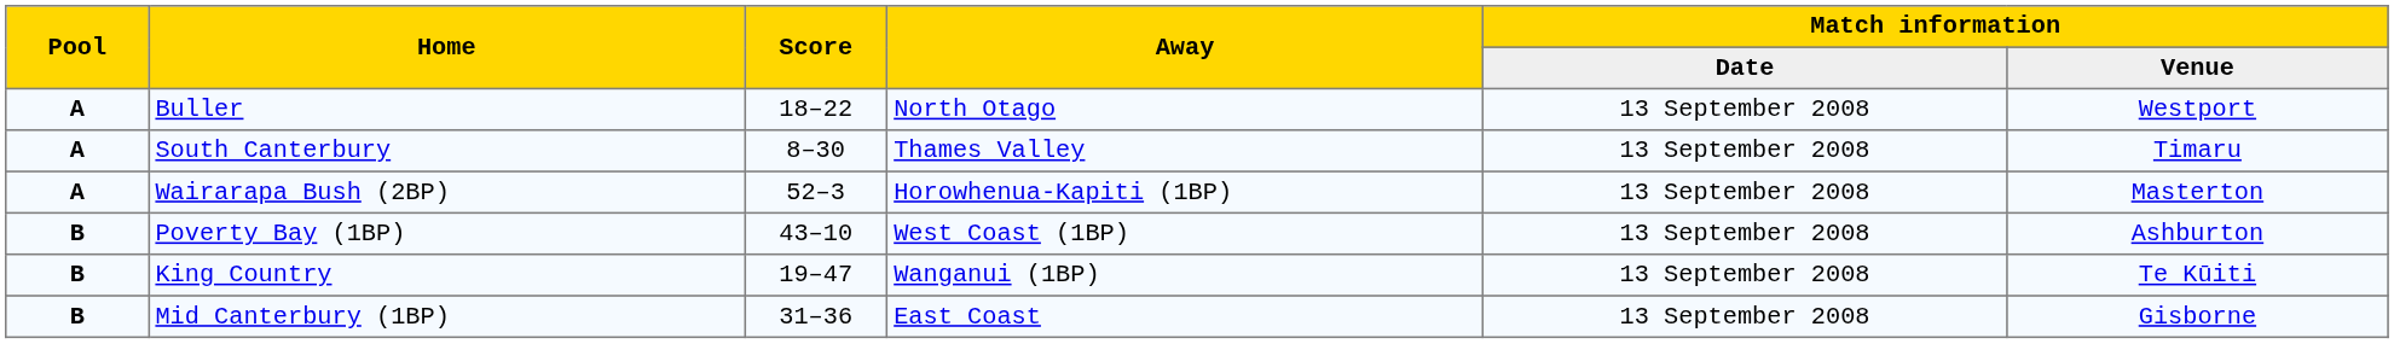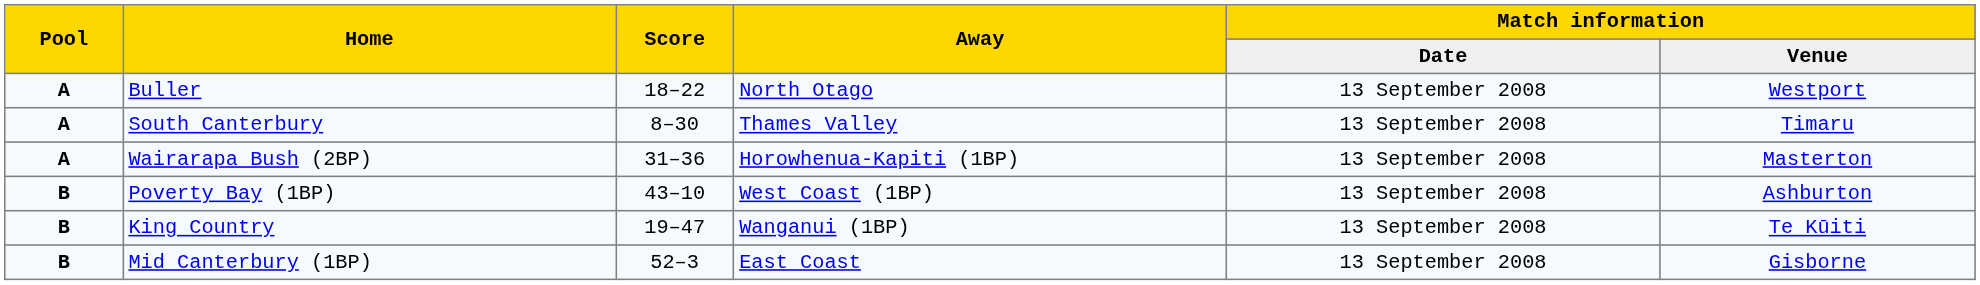Wairarapa Bush (2BP) | Score: 52–3 -> 31–36
Mid Canterbury (1BP) | Score: 31–36 -> 52–3
